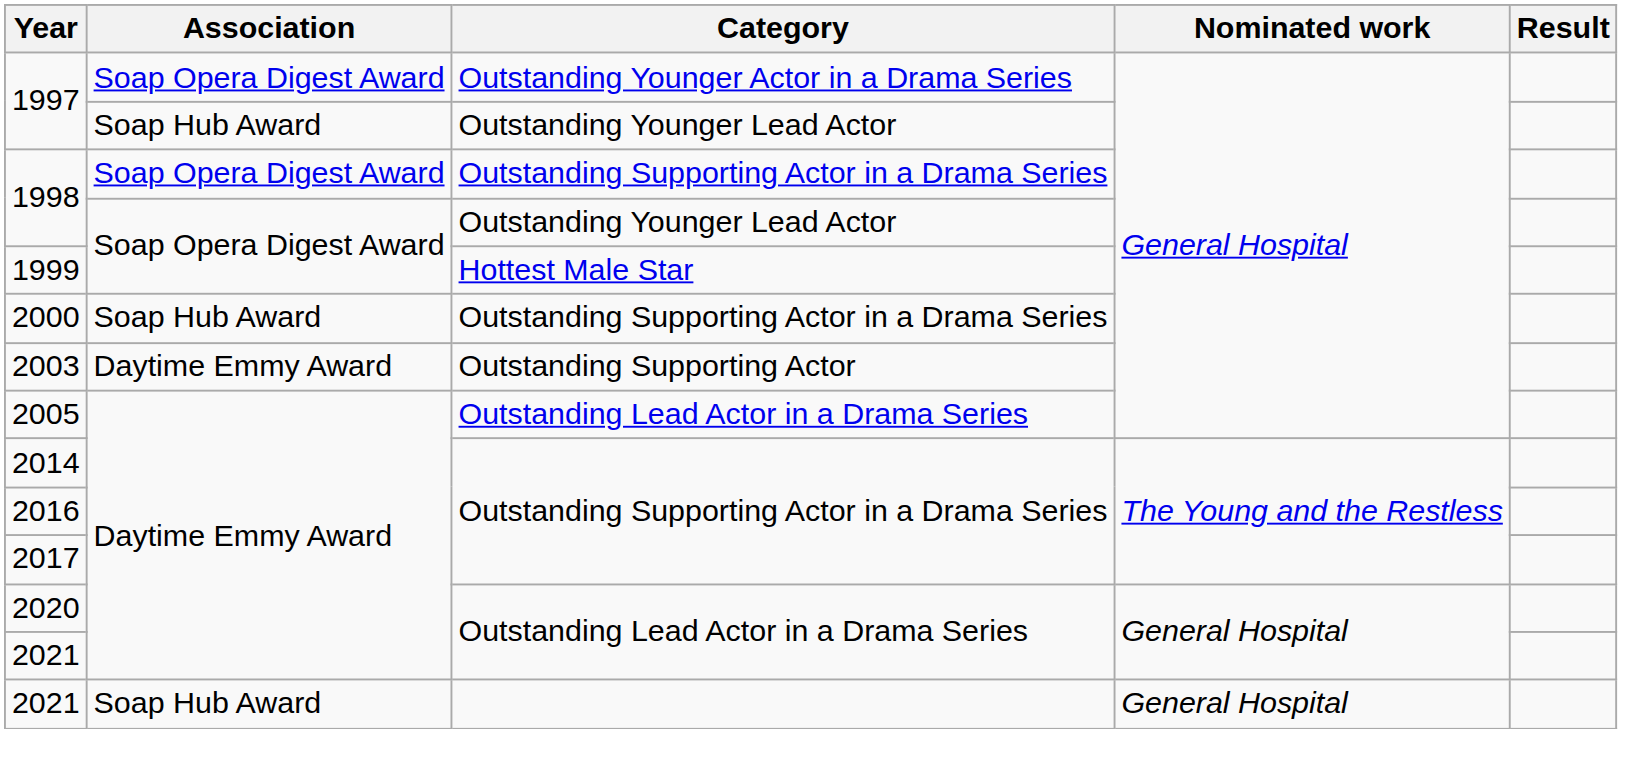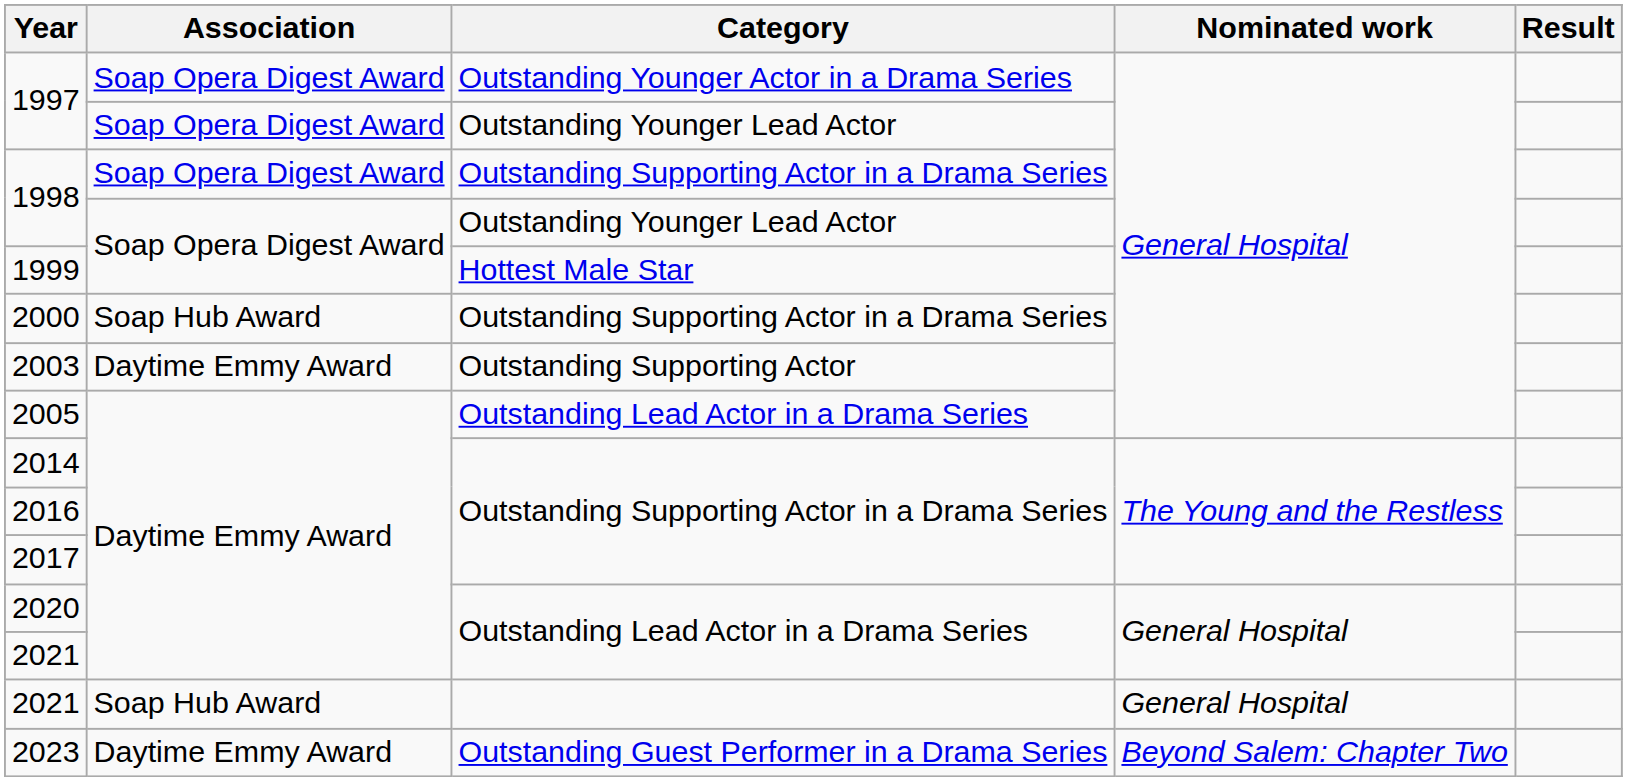1997 / Outstanding Younger Lead Actor | Association: Soap Hub Award -> Soap Opera Digest Award
+ row: 2023 | Daytime Emmy Award | Outstanding Guest Performer in a Drama Series | Beyond Salem: Chapter Two
